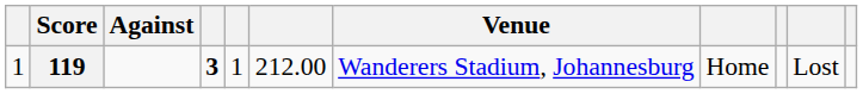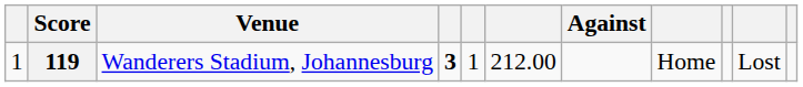columns swapped: Against <-> Venue
